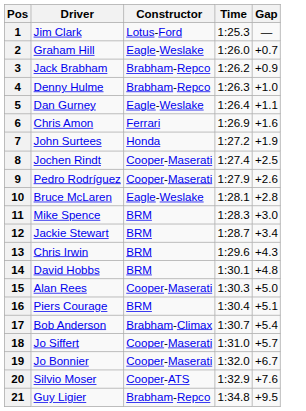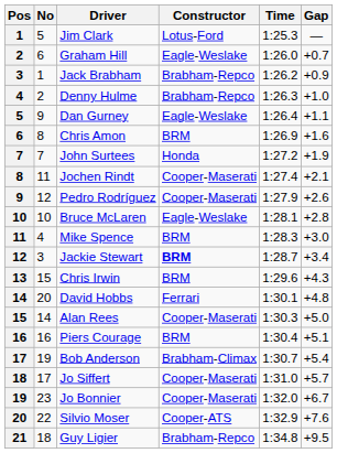+ column: No | 5 | 6 | 1 | 2 | 9 | 8 | 7 | 11 | 12 | 10 | 4 | 3 | 15 | 20 | 14 | 16 | 19 | 17 | 23 | 22 | 18
Chris Amon | Constructor: Ferrari -> BRM
Jochen Rindt | Gap: +2.5 -> +2.1
Jackie Stewart | Constructor: normal -> bold
David Hobbs | Constructor: BRM -> Ferrari
